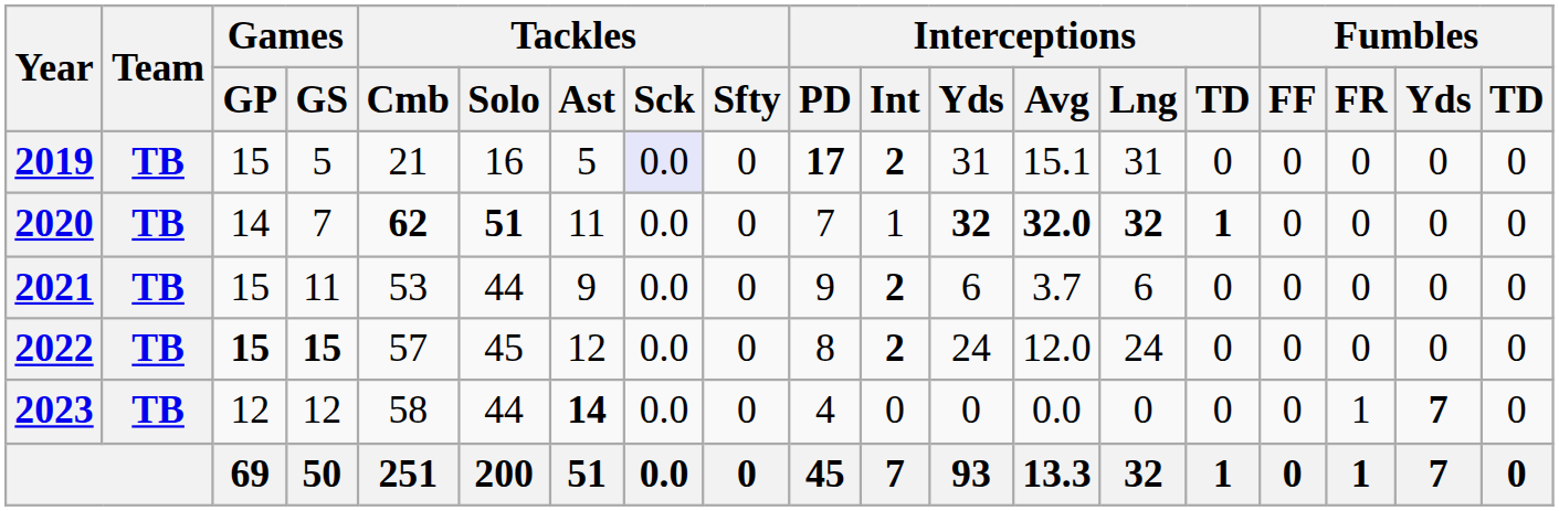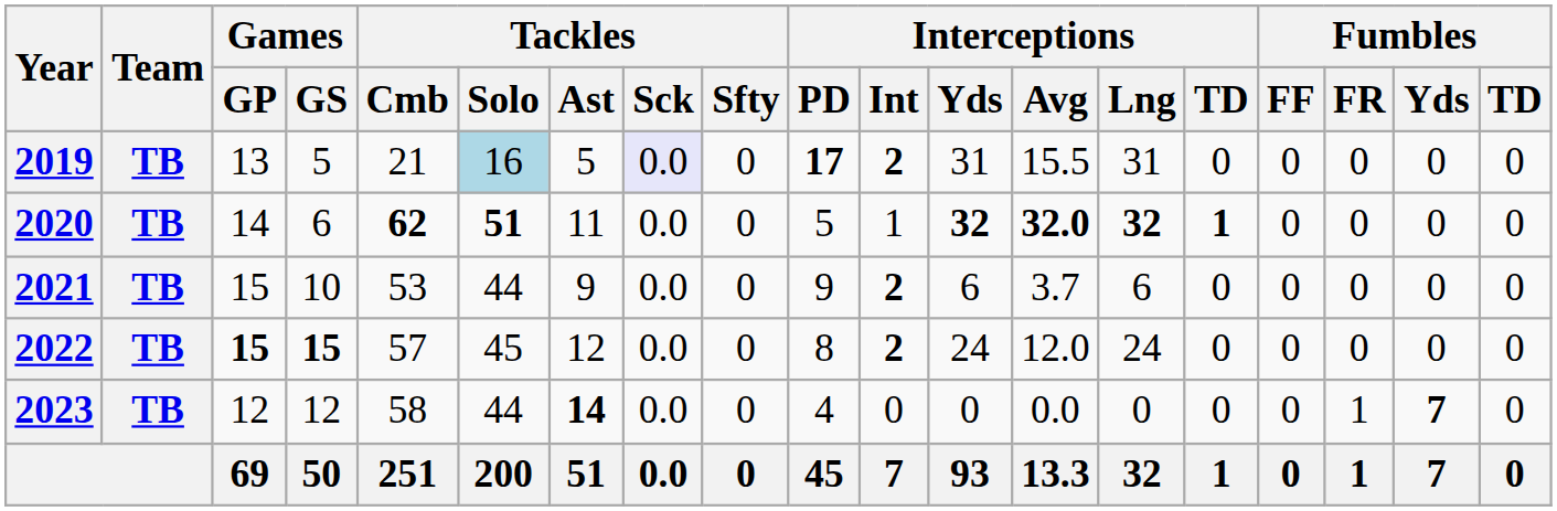2019 | Games / GP: 15 -> 13
2019 | Tackles / Solo: no background -> lightblue background
2019 | Interceptions / Avg: 15.1 -> 15.5
2020 | Games / GS: 7 -> 6
2020 | Interceptions / PD: 7 -> 5
2021 | Games / GS: 11 -> 10
